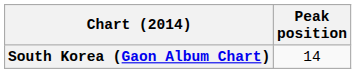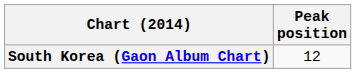South Korea (Gaon Album Chart) | Peak position: 14 -> 12
